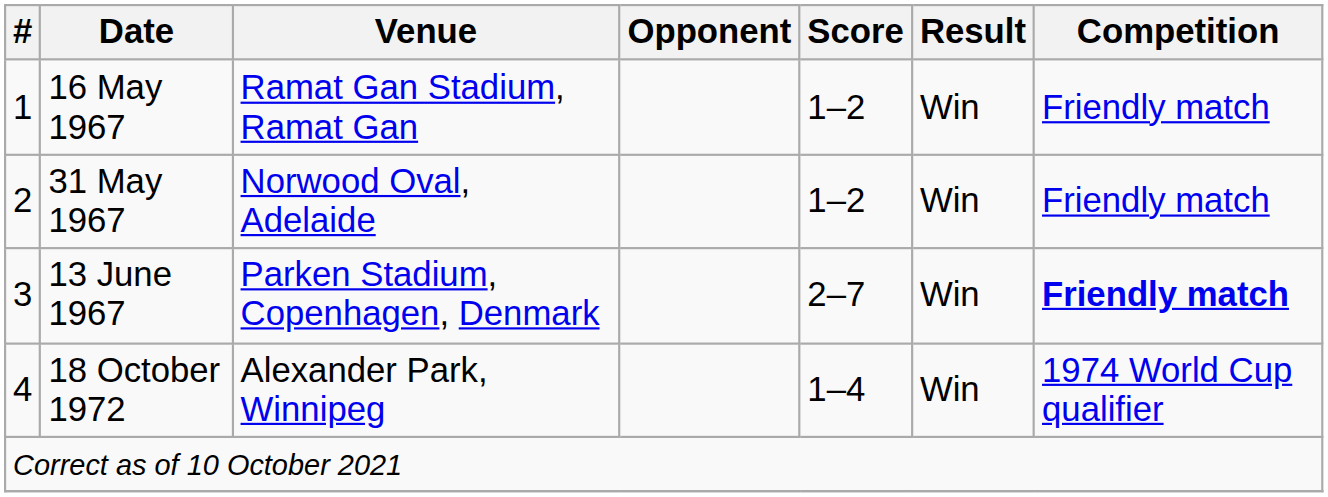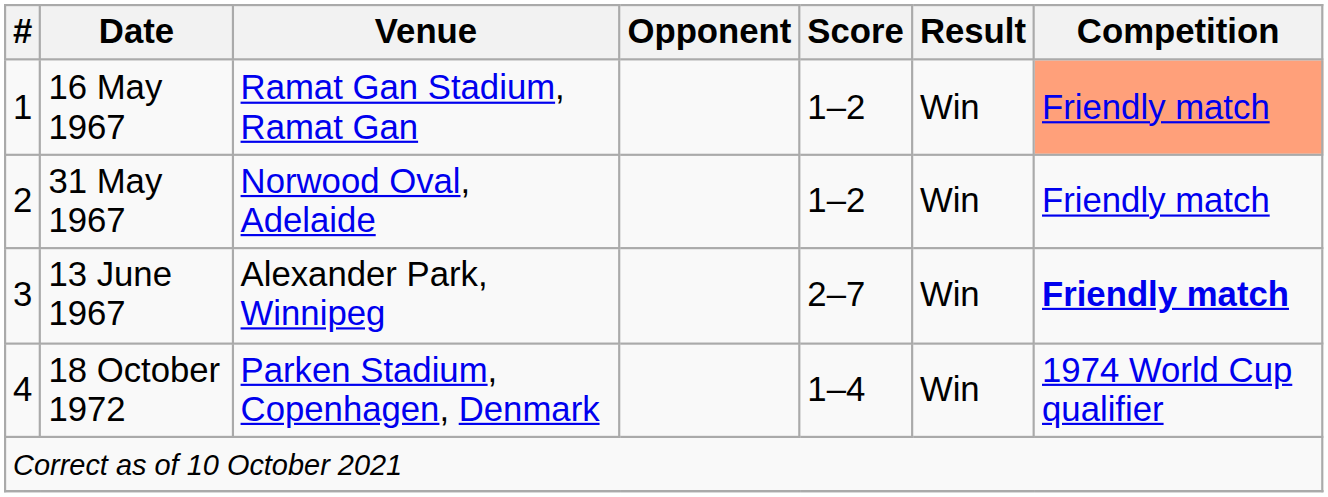16 May 1967 | Competition: no background -> lightsalmon background
13 June 1967 | Venue: Parken Stadium, Copenhagen, Denmark -> Alexander Park, Winnipeg
18 October 1972 | Venue: Alexander Park, Winnipeg -> Parken Stadium, Copenhagen, Denmark
